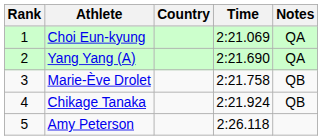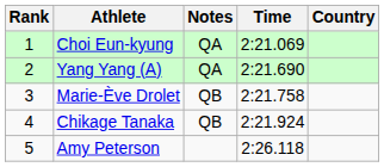columns swapped: Country <-> Notes
